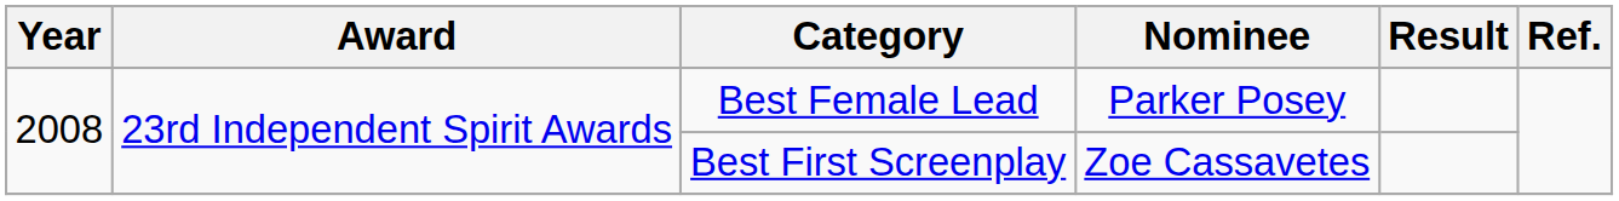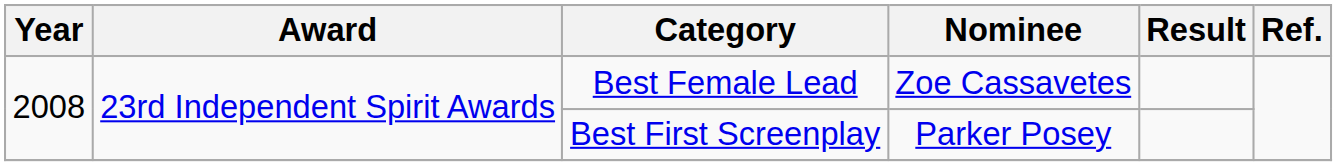Best Female Lead | Nominee: Parker Posey -> Zoe Cassavetes
Best First Screenplay | Nominee: Zoe Cassavetes -> Parker Posey
